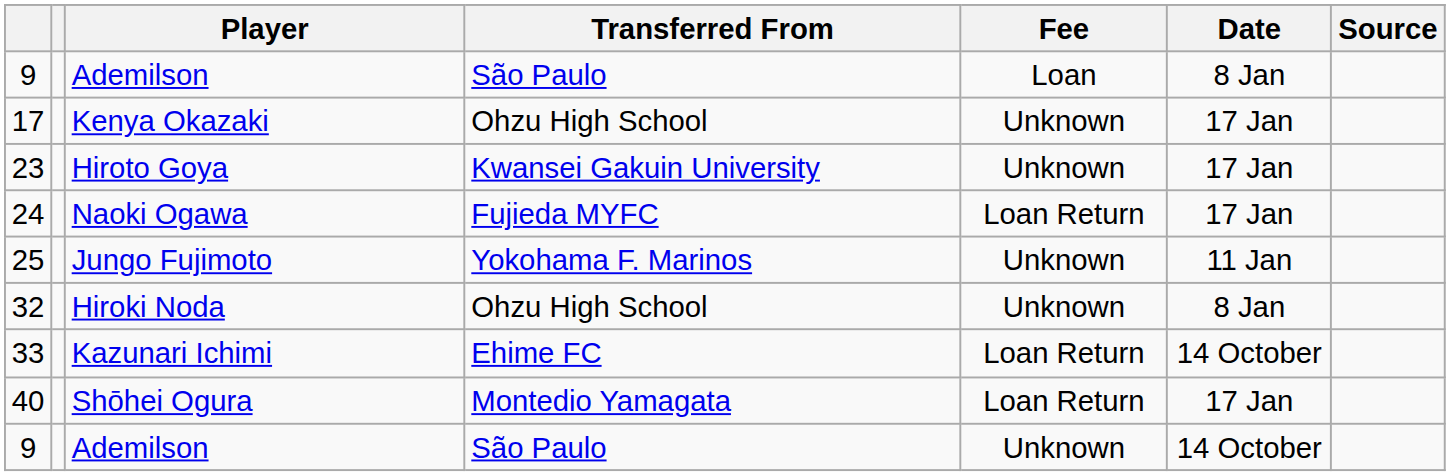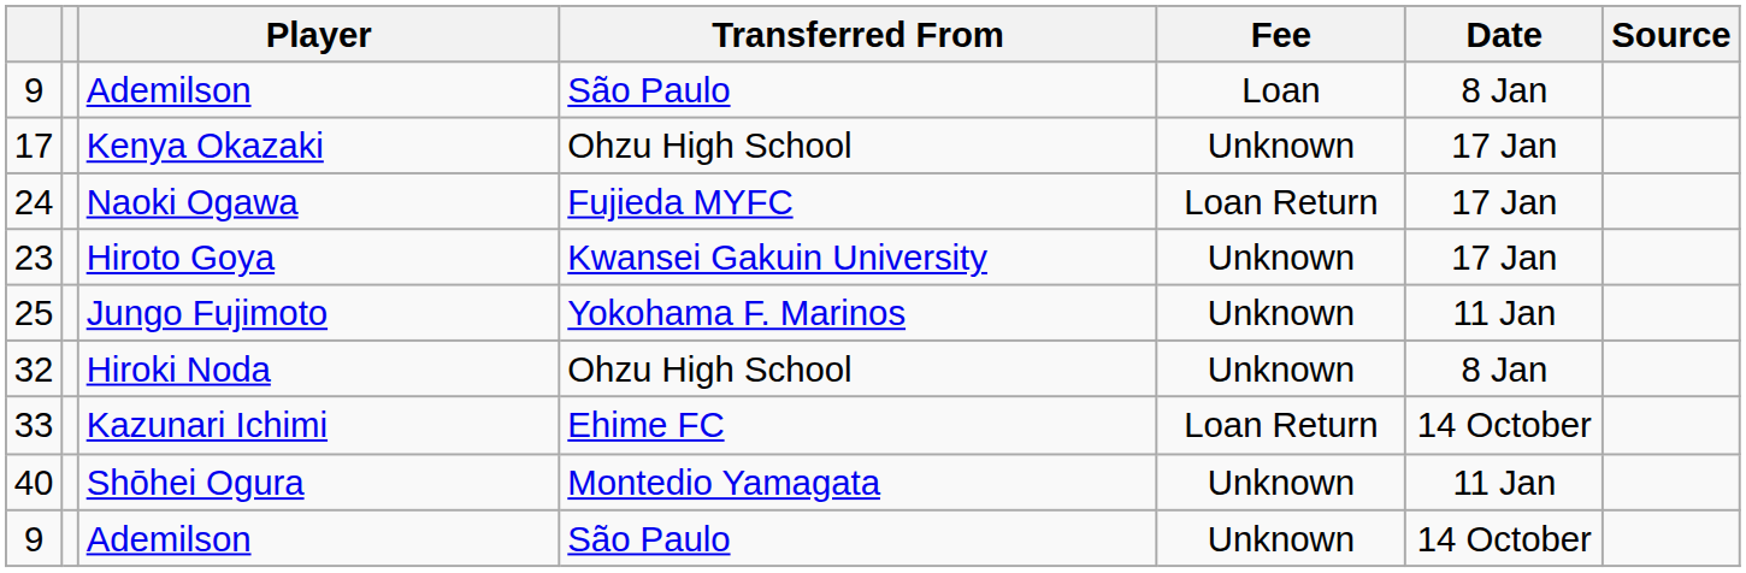rows swapped: 23 <-> 24
40 | Fee: Loan Return -> Unknown
40 | Date: 17 Jan -> 11 Jan
